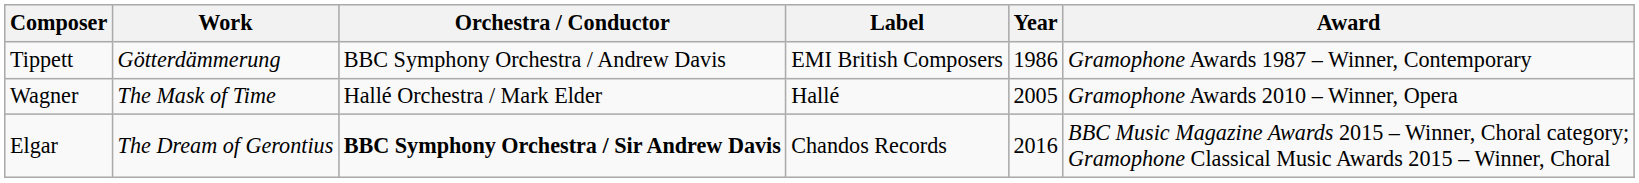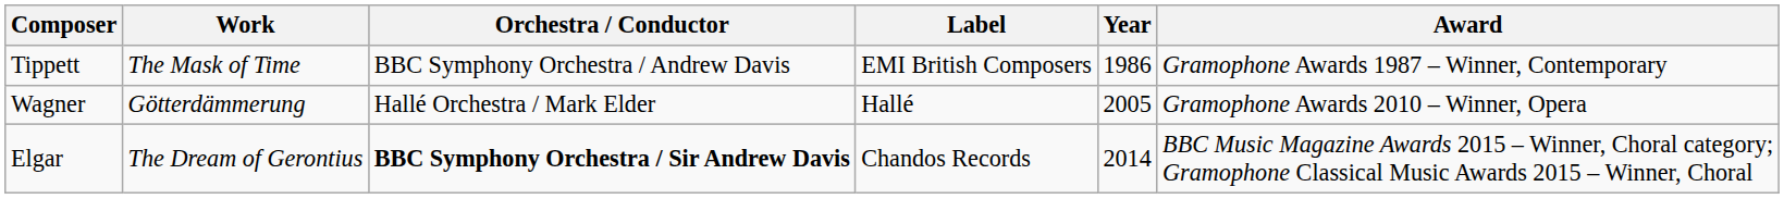Tippett | Work: Götterdämmerung -> The Mask of Time
Wagner | Work: The Mask of Time -> Götterdämmerung
Elgar | Year: 2016 -> 2014
